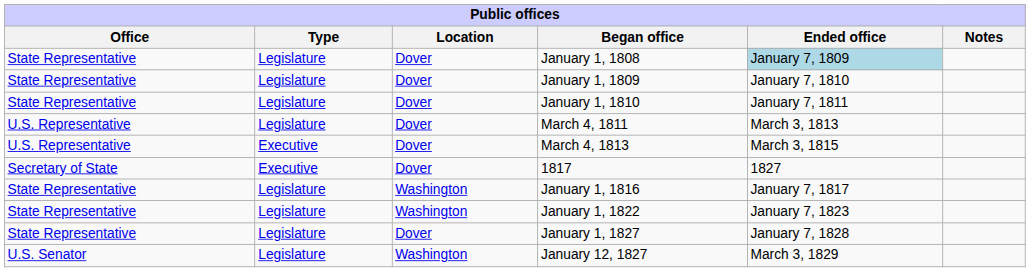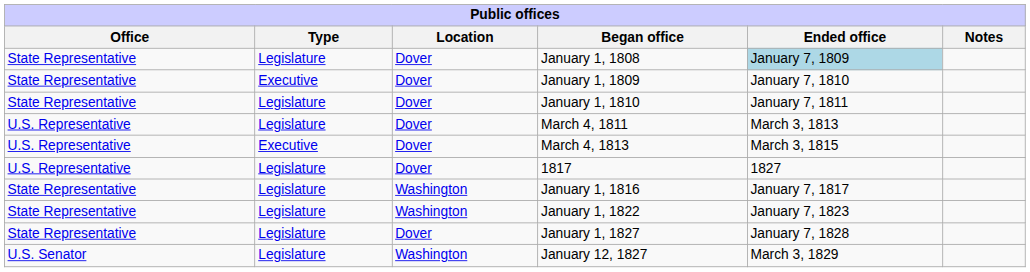January 1, 1809 | Type: Legislature -> Executive
1817 | Office: Secretary of State -> U.S. Representative
1817 | Type: Executive -> Legislature
